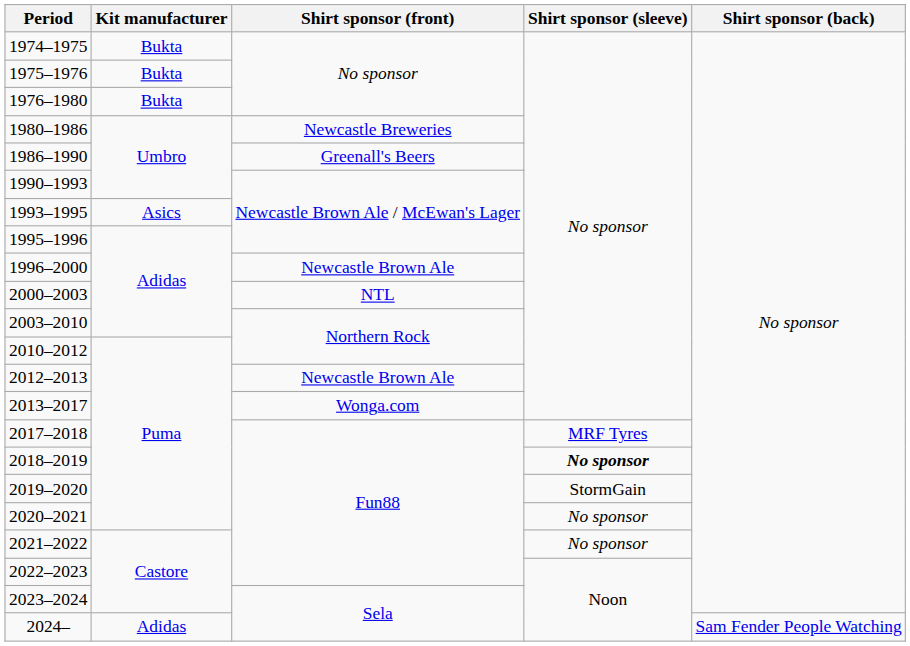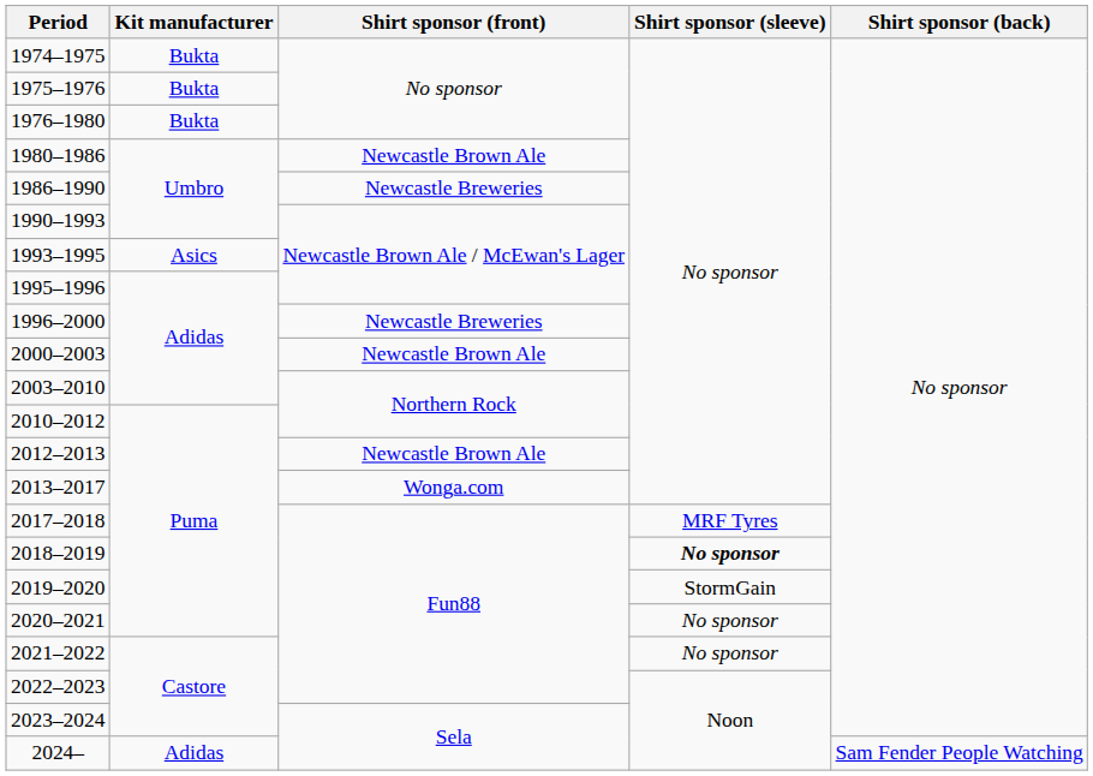1980–1986 | Shirt sponsor (front): Newcastle Breweries -> Newcastle Brown Ale
1986–1990 | Shirt sponsor (front): Greenall's Beers -> Newcastle Breweries
1996–2000 | Shirt sponsor (front): Newcastle Brown Ale -> Newcastle Breweries
2000–2003 | Shirt sponsor (front): NTL -> Newcastle Brown Ale
